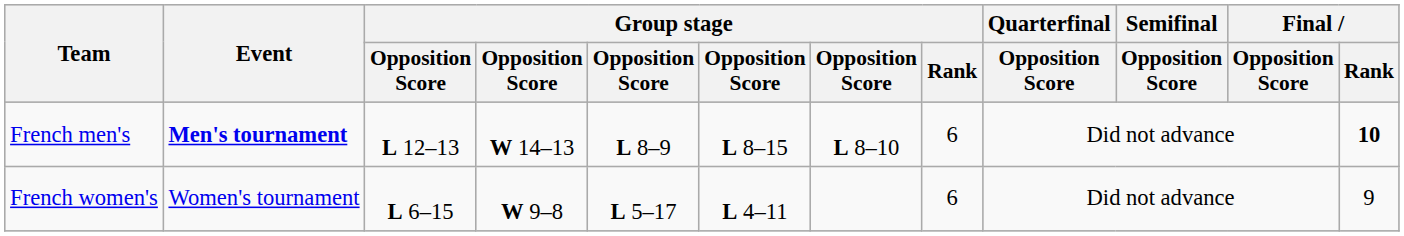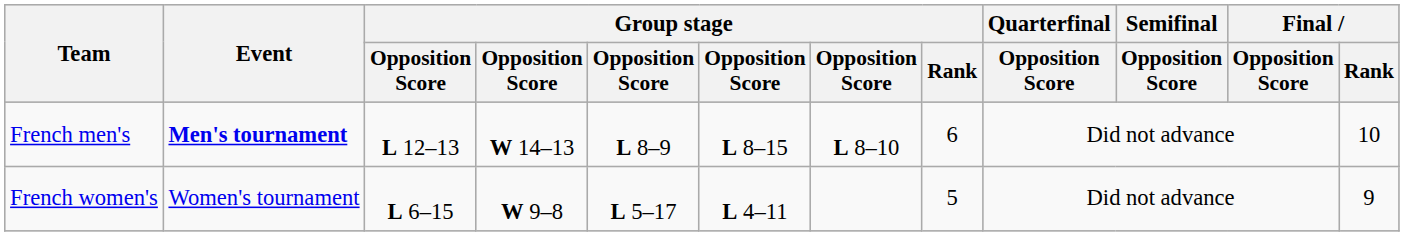French men's | Final / Rank: bold -> normal
French women's | Group stage / Rank: 6 -> 5
